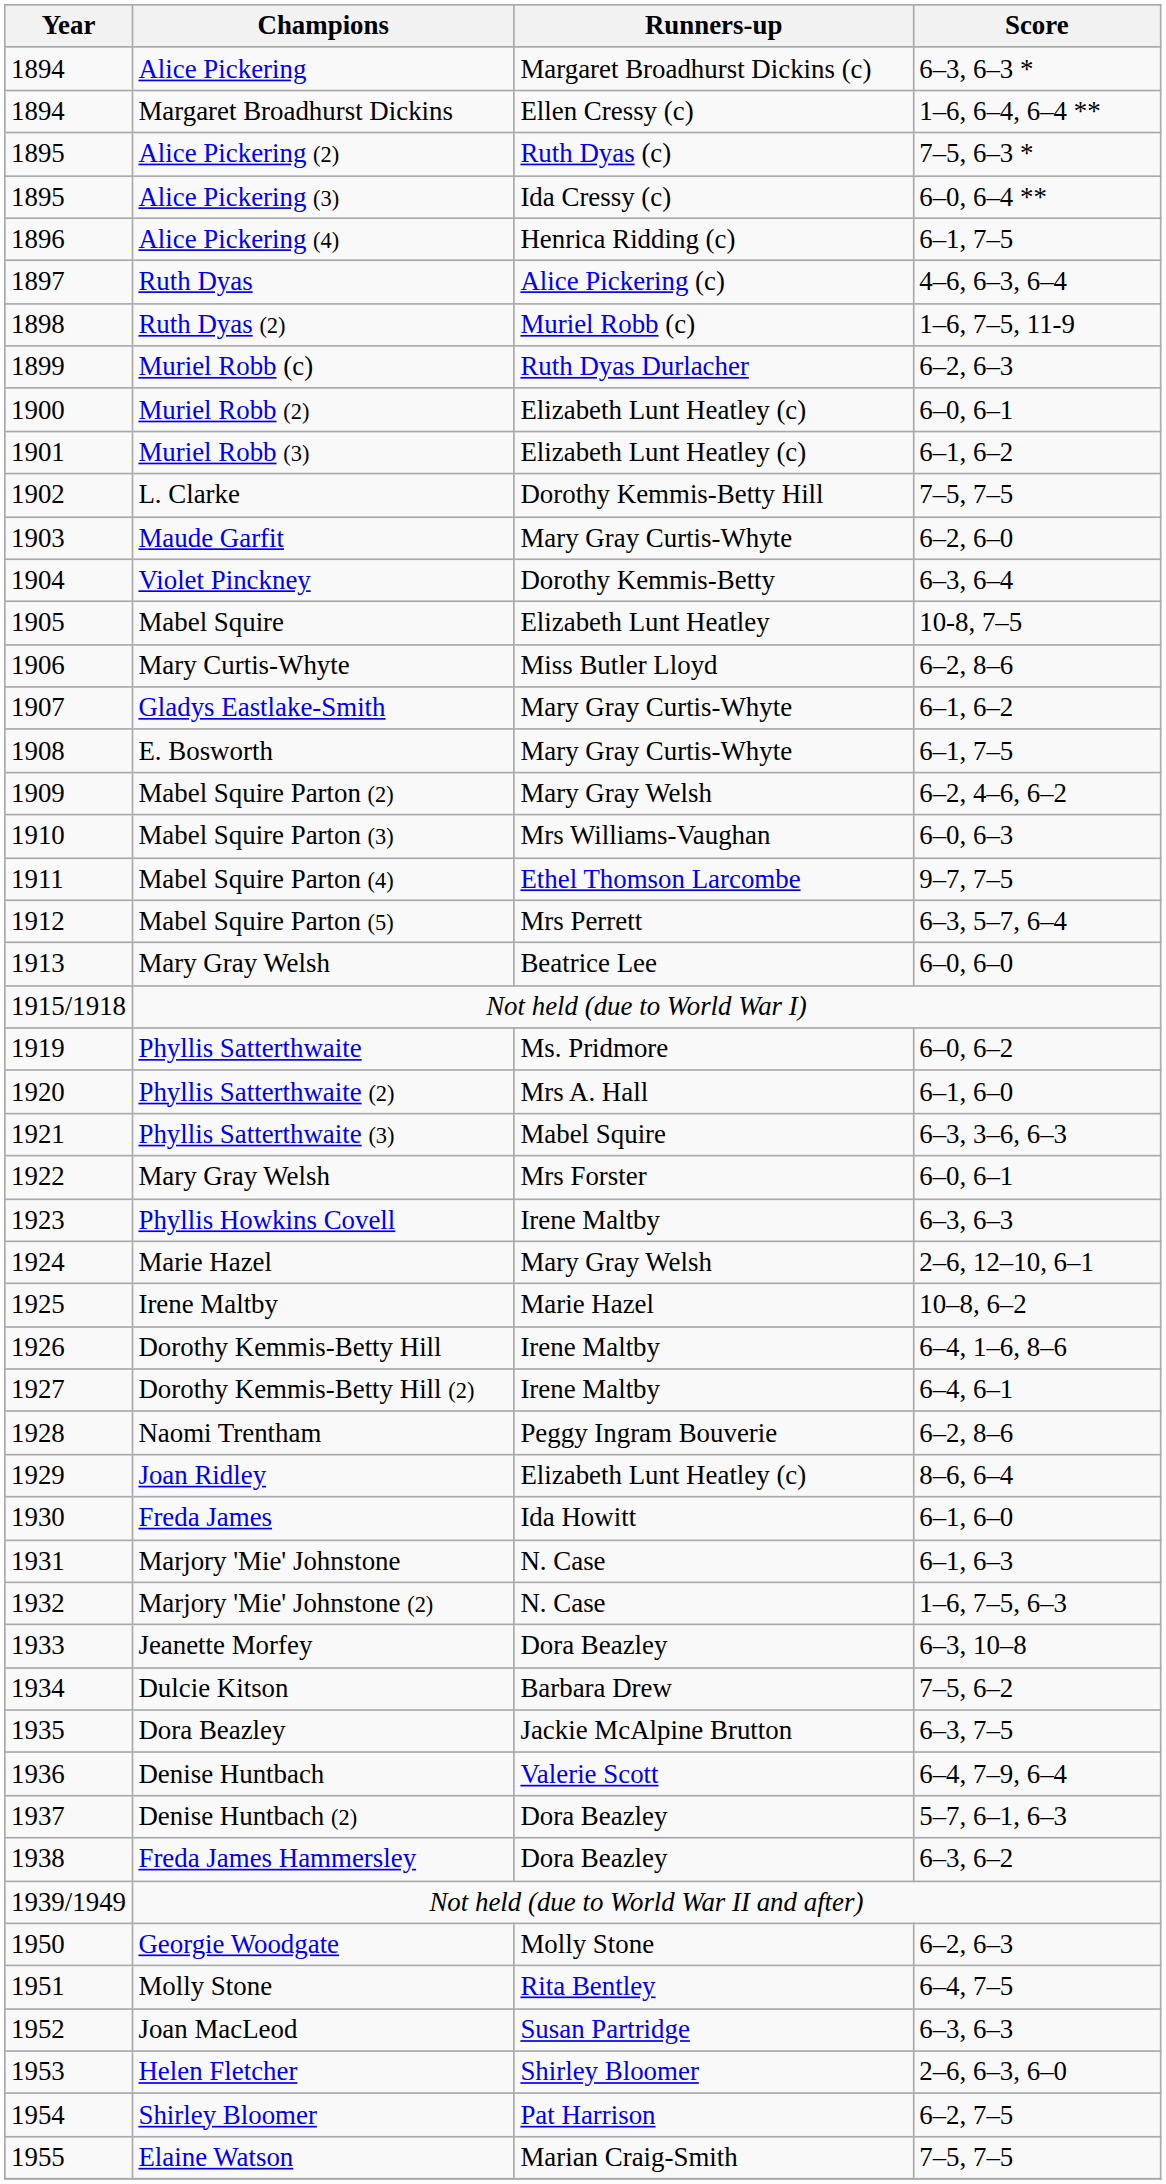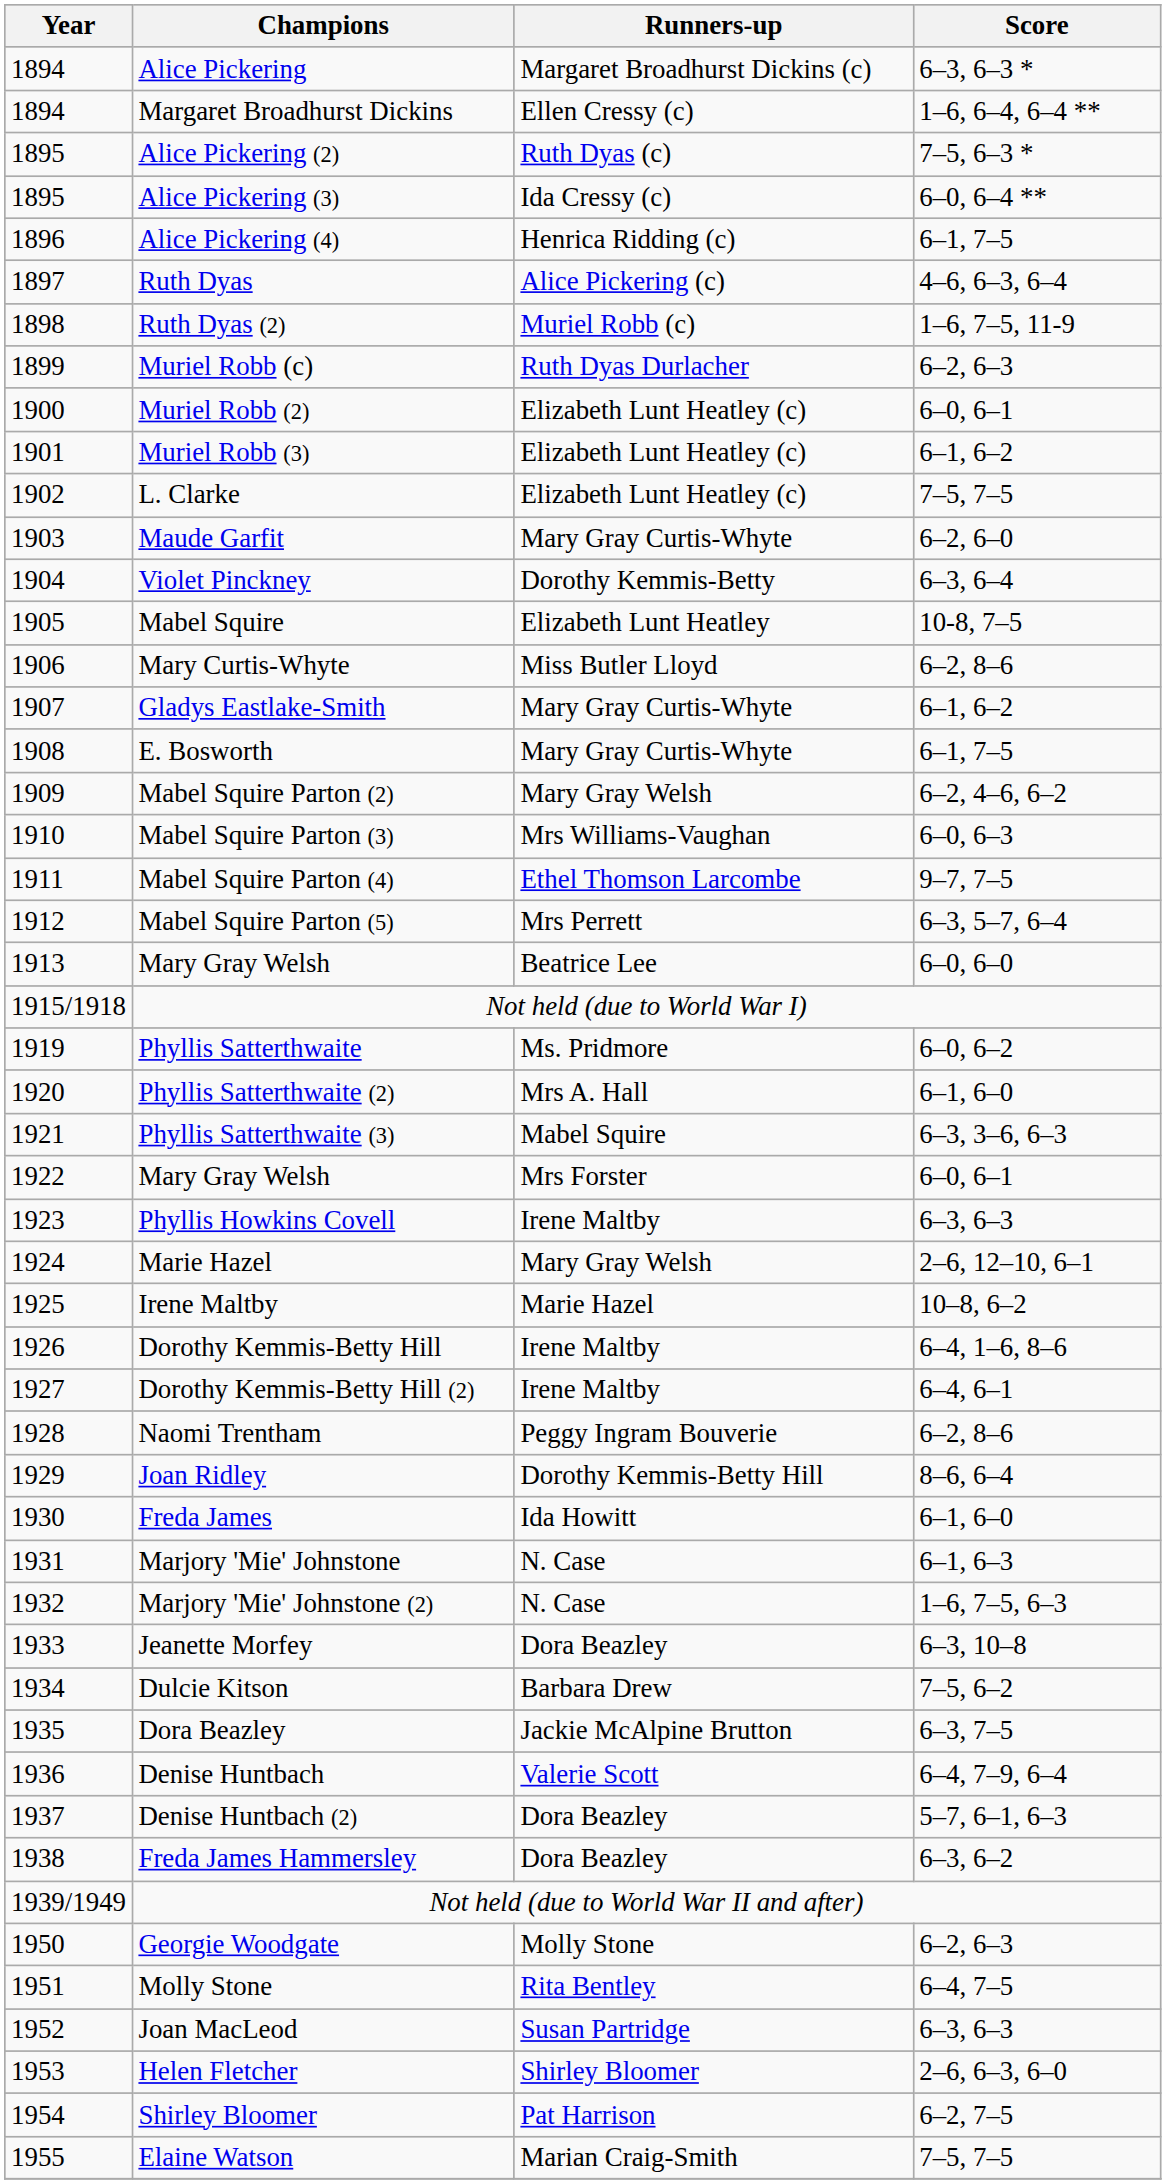L. Clarke | Runners-up: Dorothy Kemmis-Betty Hill -> Elizabeth Lunt Heatley (c)
Joan Ridley | Runners-up: Elizabeth Lunt Heatley (c) -> Dorothy Kemmis-Betty Hill
